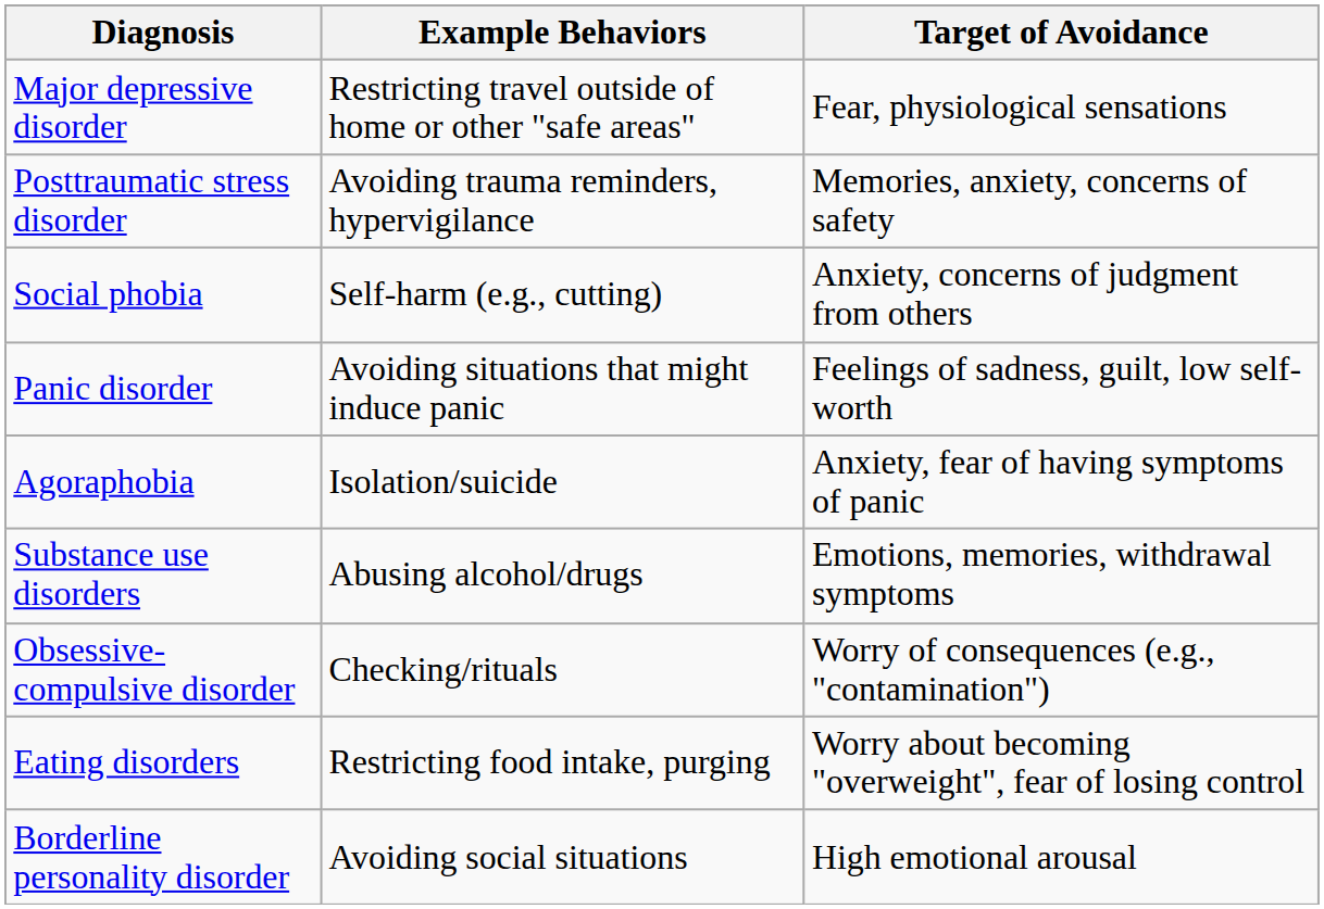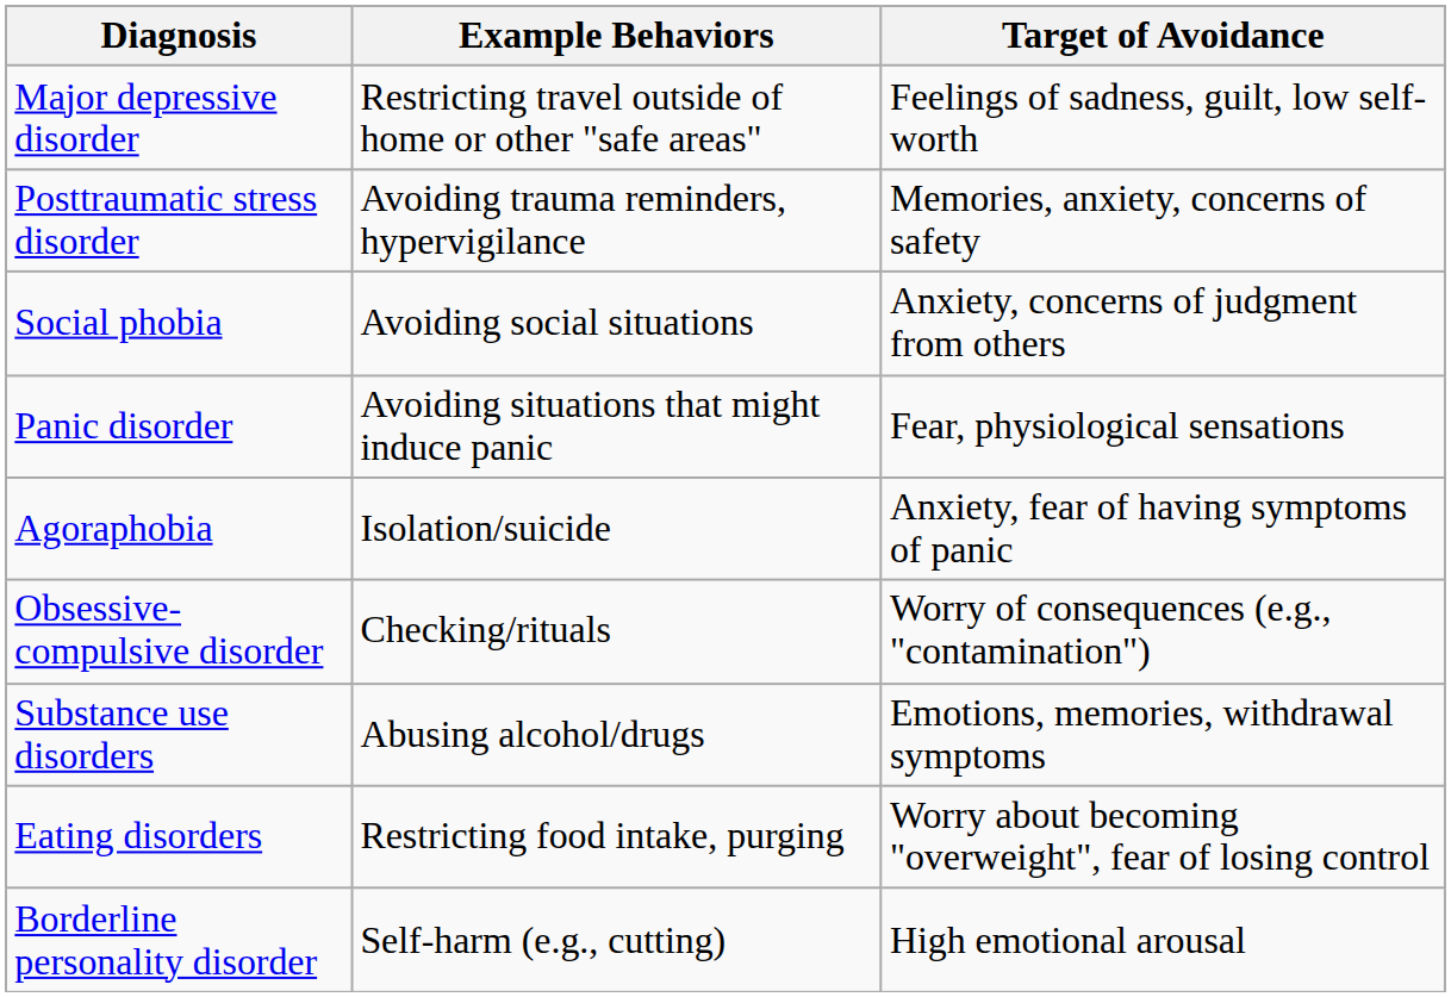Major depressive disorder | Target of Avoidance: Fear, physiological sensations -> Feelings of sadness, guilt, low self-worth
Social phobia | Example Behaviors: Self-harm (e.g., cutting) -> Avoiding social situations
Panic disorder | Target of Avoidance: Feelings of sadness, guilt, low self-worth -> Fear, physiological sensations
rows swapped: Obsessive-compulsive disorder <-> Substance use disorders
Borderline personality disorder | Example Behaviors: Avoiding social situations -> Self-harm (e.g., cutting)
